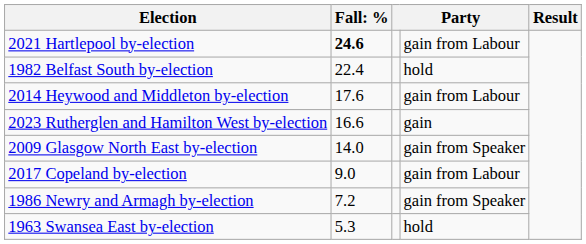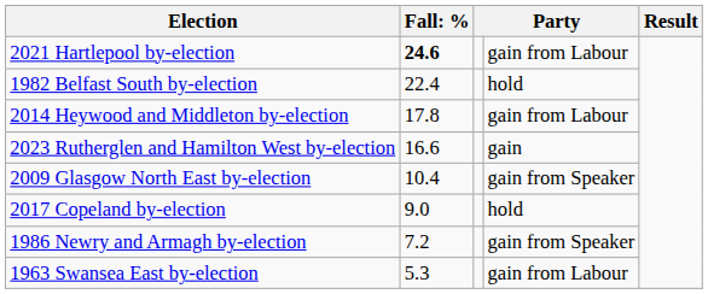2014 Heywood and Middleton by-election | column 2: 17.6 -> 17.8
2009 Glasgow North East by-election | column 2: 14.0 -> 10.4
2017 Copeland by-election | column 4: gain from Labour -> hold
1963 Swansea East by-election | column 4: hold -> gain from Labour
